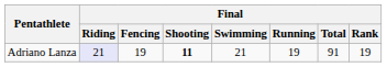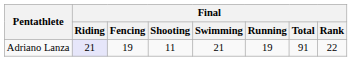Adriano Lanza | Final / Shooting: bold -> normal
Adriano Lanza | Final / Rank: 19 -> 22
